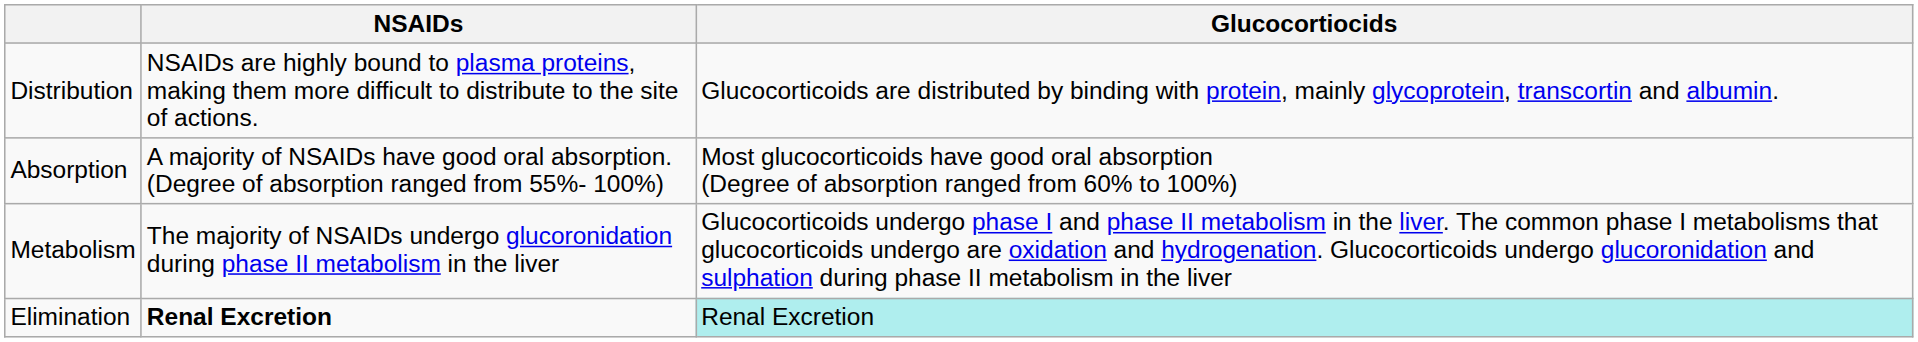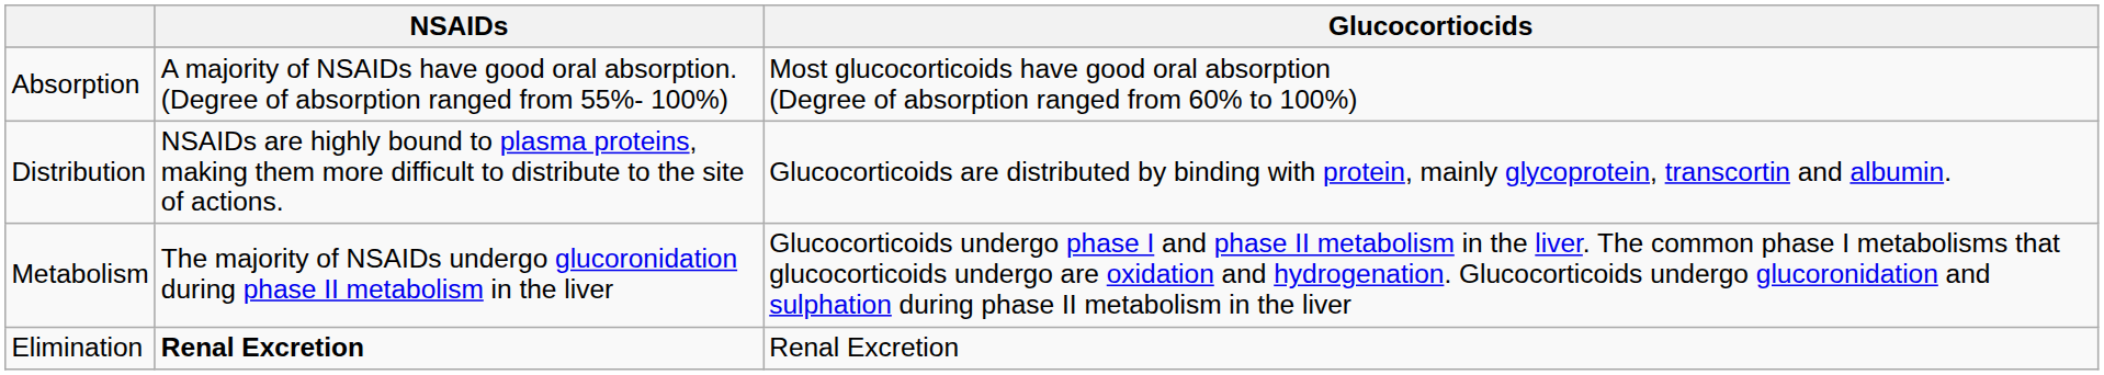rows swapped: Absorption <-> Distribution
Elimination | Glucocortiocids: paleturquoise background -> no background
